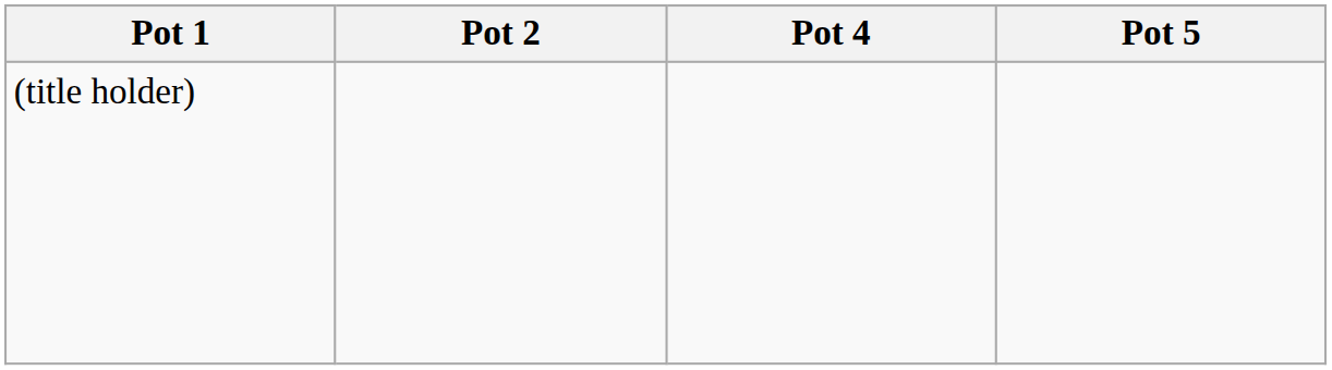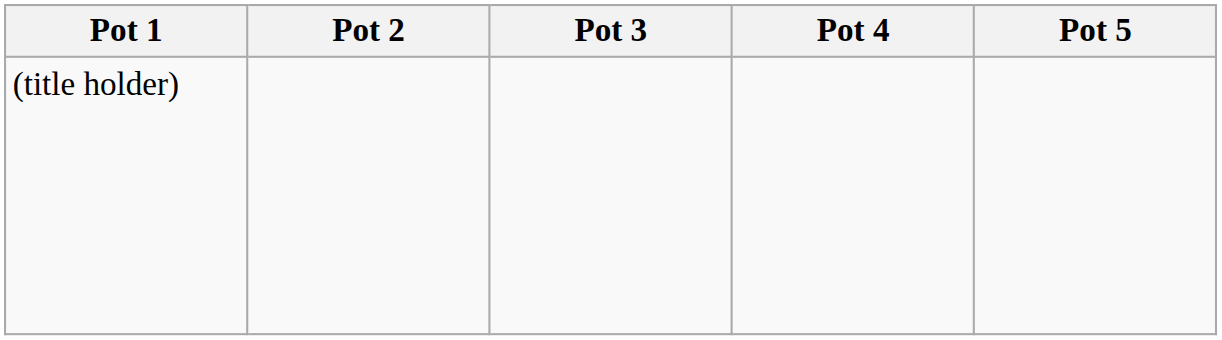+ column: Pot 3
